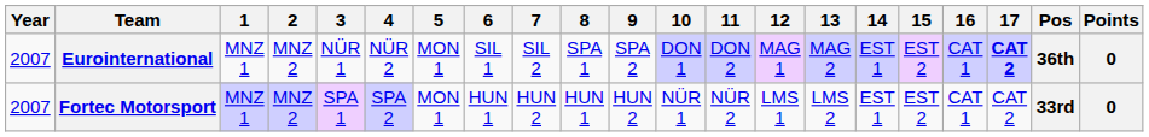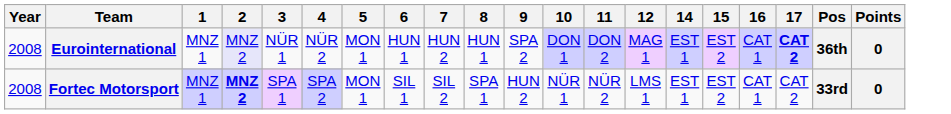- column: 13 | MAG 2 | LMS 2
Eurointernational | Year: 2007 -> 2008
Eurointernational | 2: no background -> lavender background
Eurointernational | 6: SIL 1 -> HUN 1
Eurointernational | 7: SIL 2 -> HUN 2
Eurointernational | 8: SPA 1 -> HUN 1
Fortec Motorsport | Year: 2007 -> 2008
Fortec Motorsport | 2: normal -> bold
Fortec Motorsport | 6: HUN 1 -> SIL 1
Fortec Motorsport | 7: HUN 2 -> SIL 2
Fortec Motorsport | 8: HUN 1 -> SPA 1
